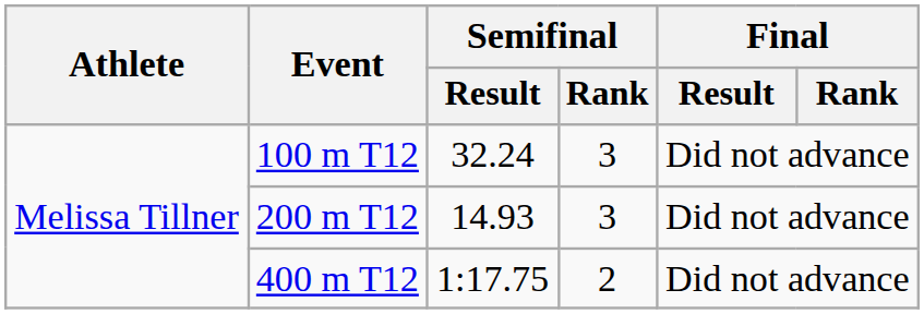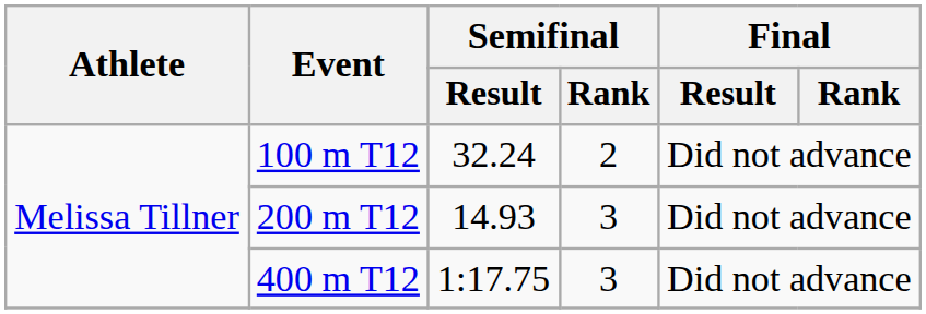100 m T12 | Semifinal / Rank: 3 -> 2
400 m T12 | Semifinal / Rank: 2 -> 3
